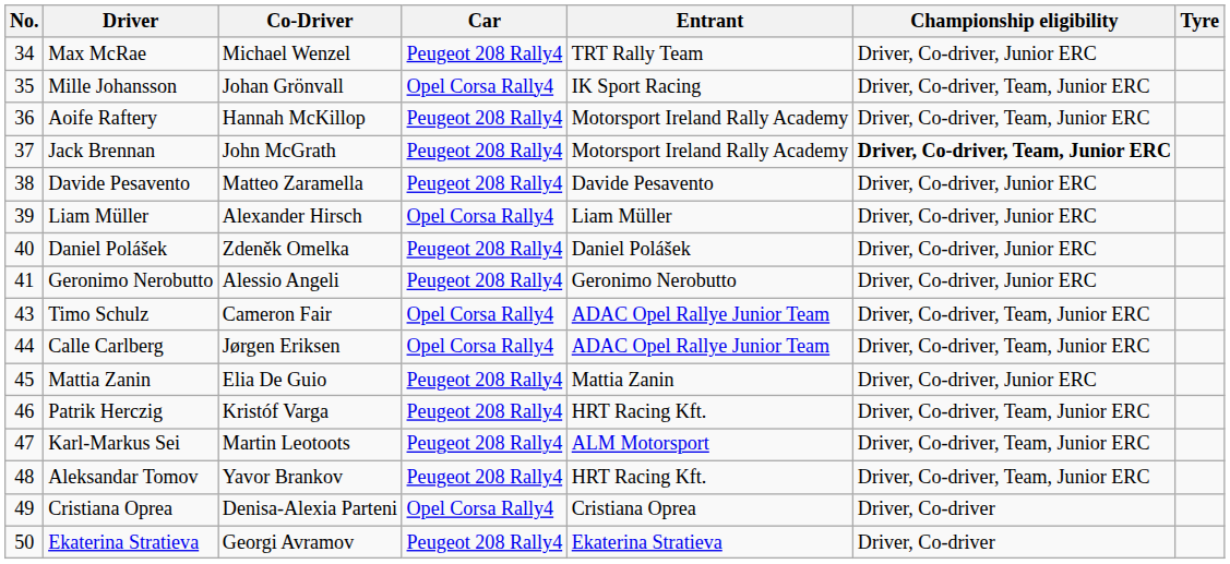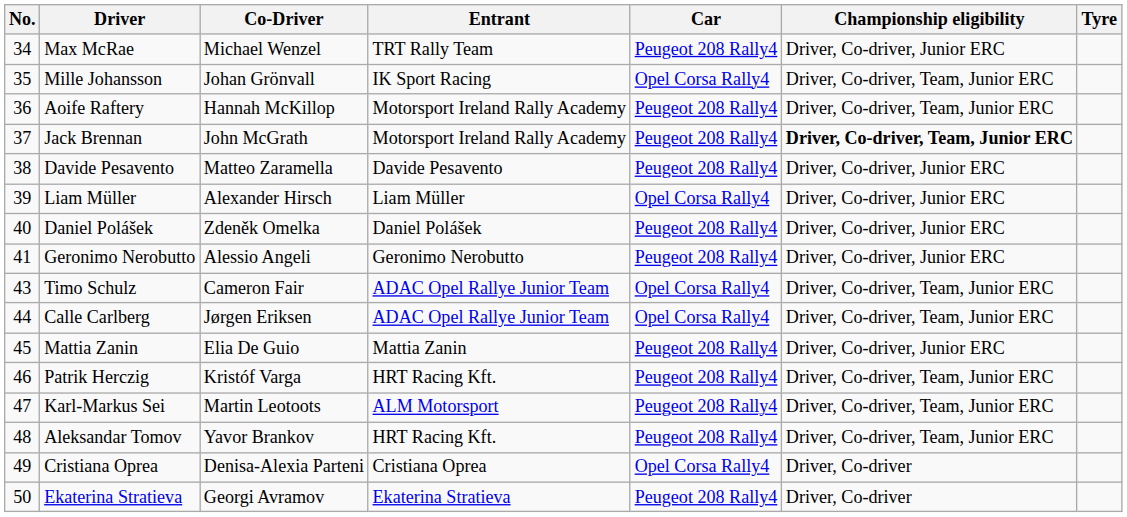columns swapped: Entrant <-> Car
